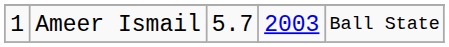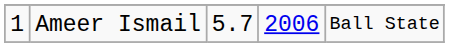Ameer Ismail | column 4: 2003 -> 2006
